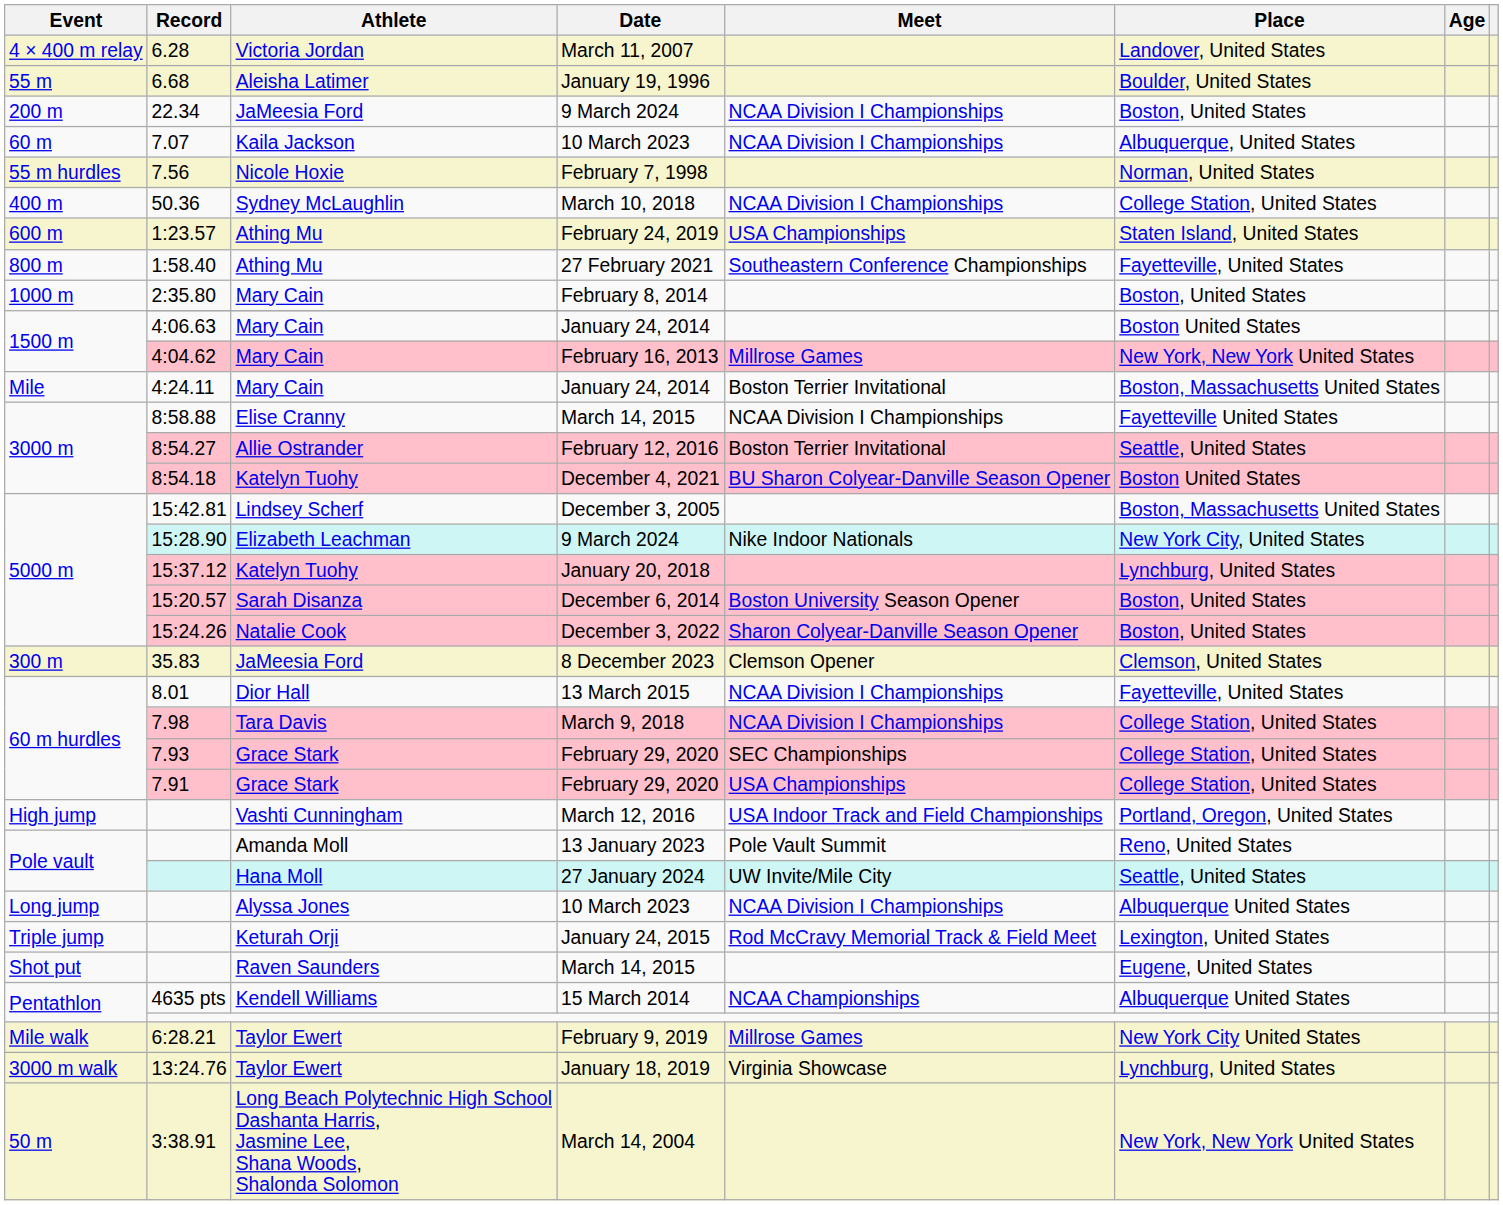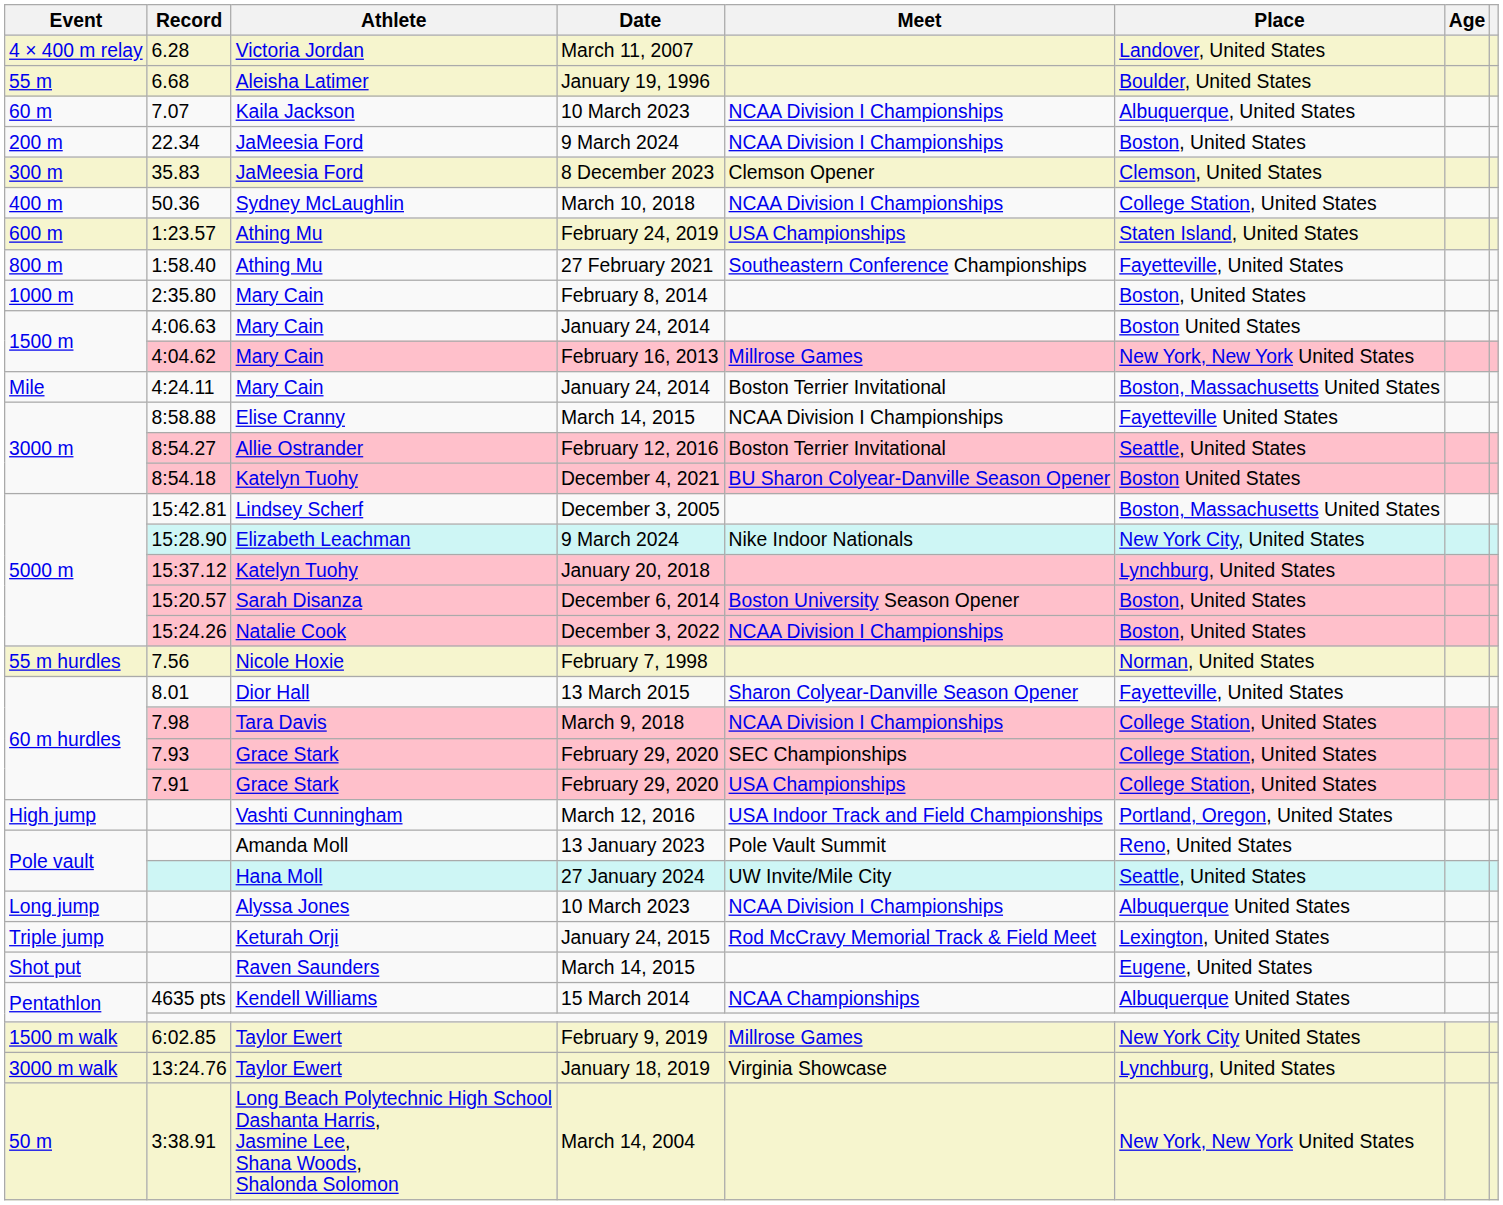rows swapped: 7.07 <-> 22.34
rows swapped: 35.83 <-> 7.56
15:24.26 | Meet: Sharon Colyear-Danville Season Opener -> NCAA Division I Championships
8.01 | Meet: NCAA Division I Championships -> Sharon Colyear-Danville Season Opener
+ row: 1500 m walk | 6:02.85 | Taylor Ewert | February 9, 2019 | Millrose Games | New York City United States
- row: Mile walk | 6:28.21 | Taylor Ewert | February 9, 2019 | Millrose Games | New York City United States
